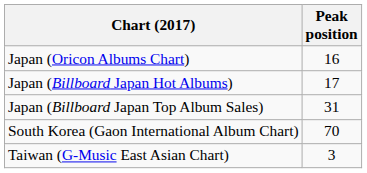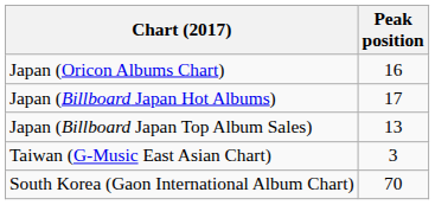Japan (Billboard Japan Top Album Sales) | Peak position: 31 -> 13
rows swapped: South Korea (Gaon International Album Chart) <-> Taiwan (G-Music East Asian Chart)
